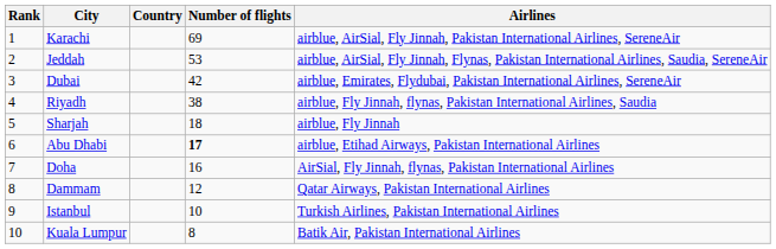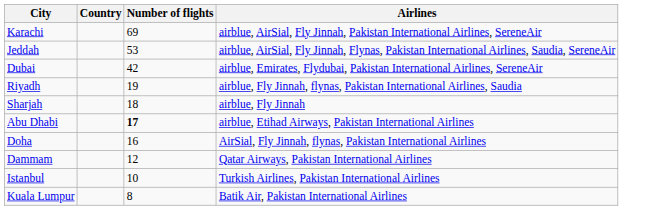- column: Rank | 1 | 2 | 3 | 4 | 5 | 6 | 7 | 8 | 9 | 10
Riyadh | Number of flights: 38 -> 19
